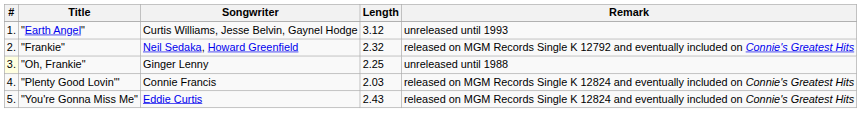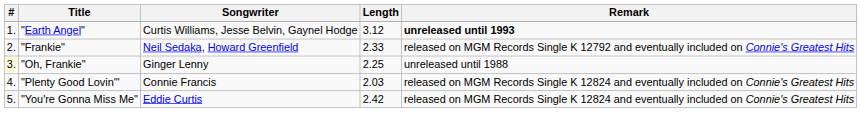"Earth Angel" | Remark: normal -> bold
"Frankie" | Length: 2.32 -> 2.33
"You're Gonna Miss Me" | Length: 2.43 -> 2.42
